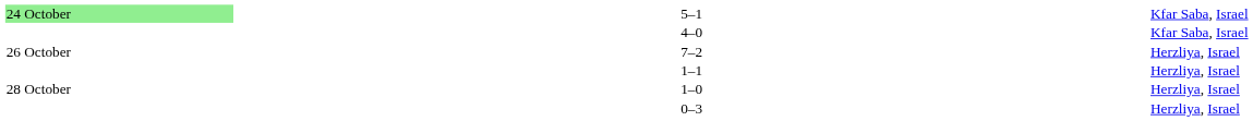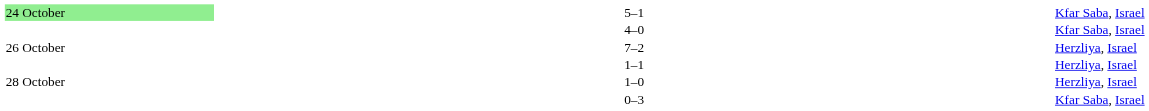0–3 | column 5: Herzliya, Israel -> Kfar Saba, Israel
